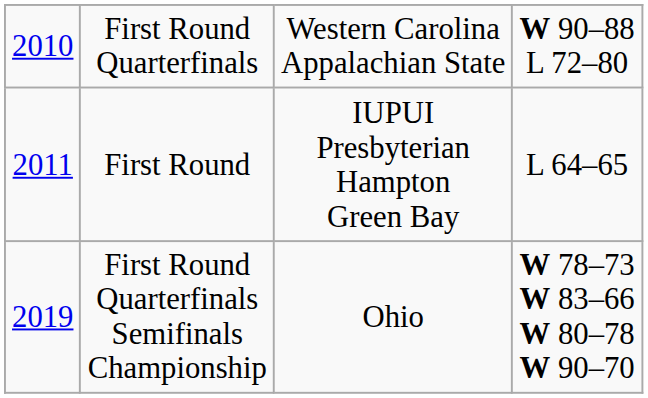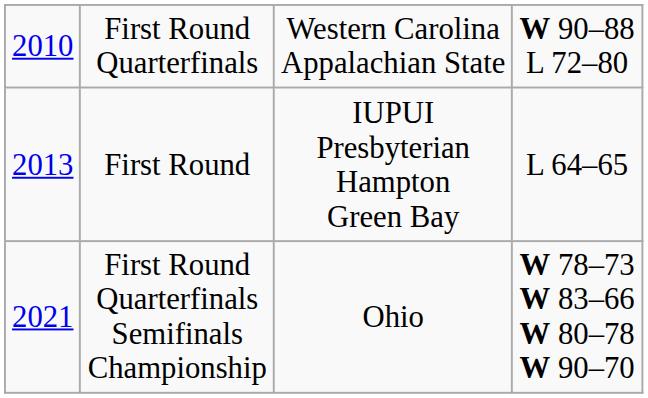First Round | column 1: 2011 -> 2013
First Round Quarterfinals Semifinals Championship | column 1: 2019 -> 2021
